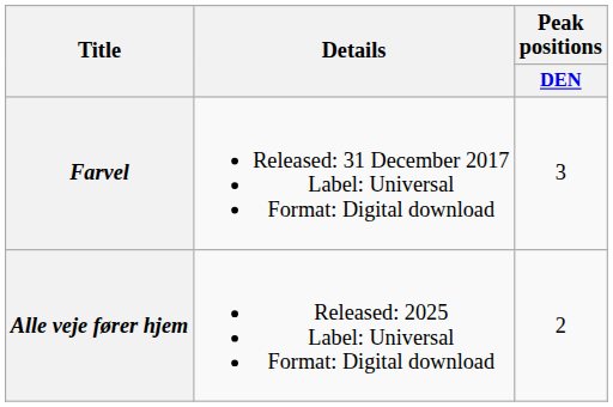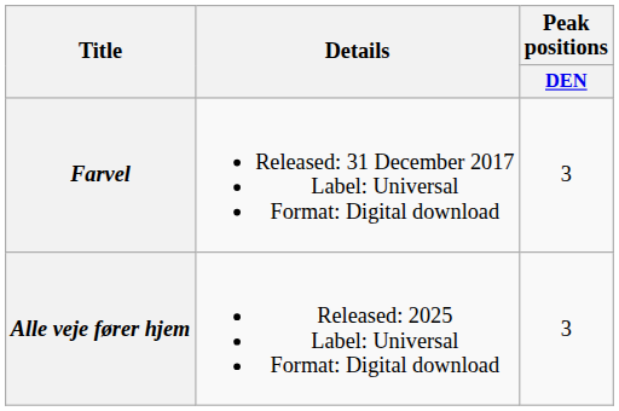Alle veje fører hjem | Peak positions / DEN: 2 -> 3
